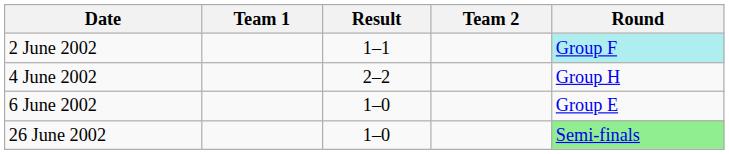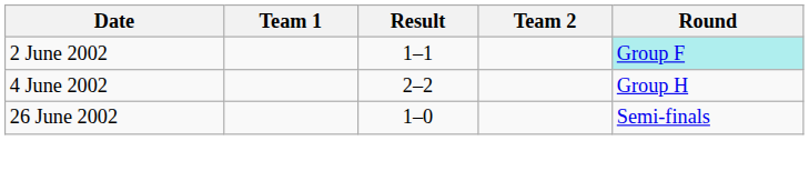- row: 6 June 2002 | 1–0 | Group E
26 June 2002 | Round: lightgreen background -> no background
